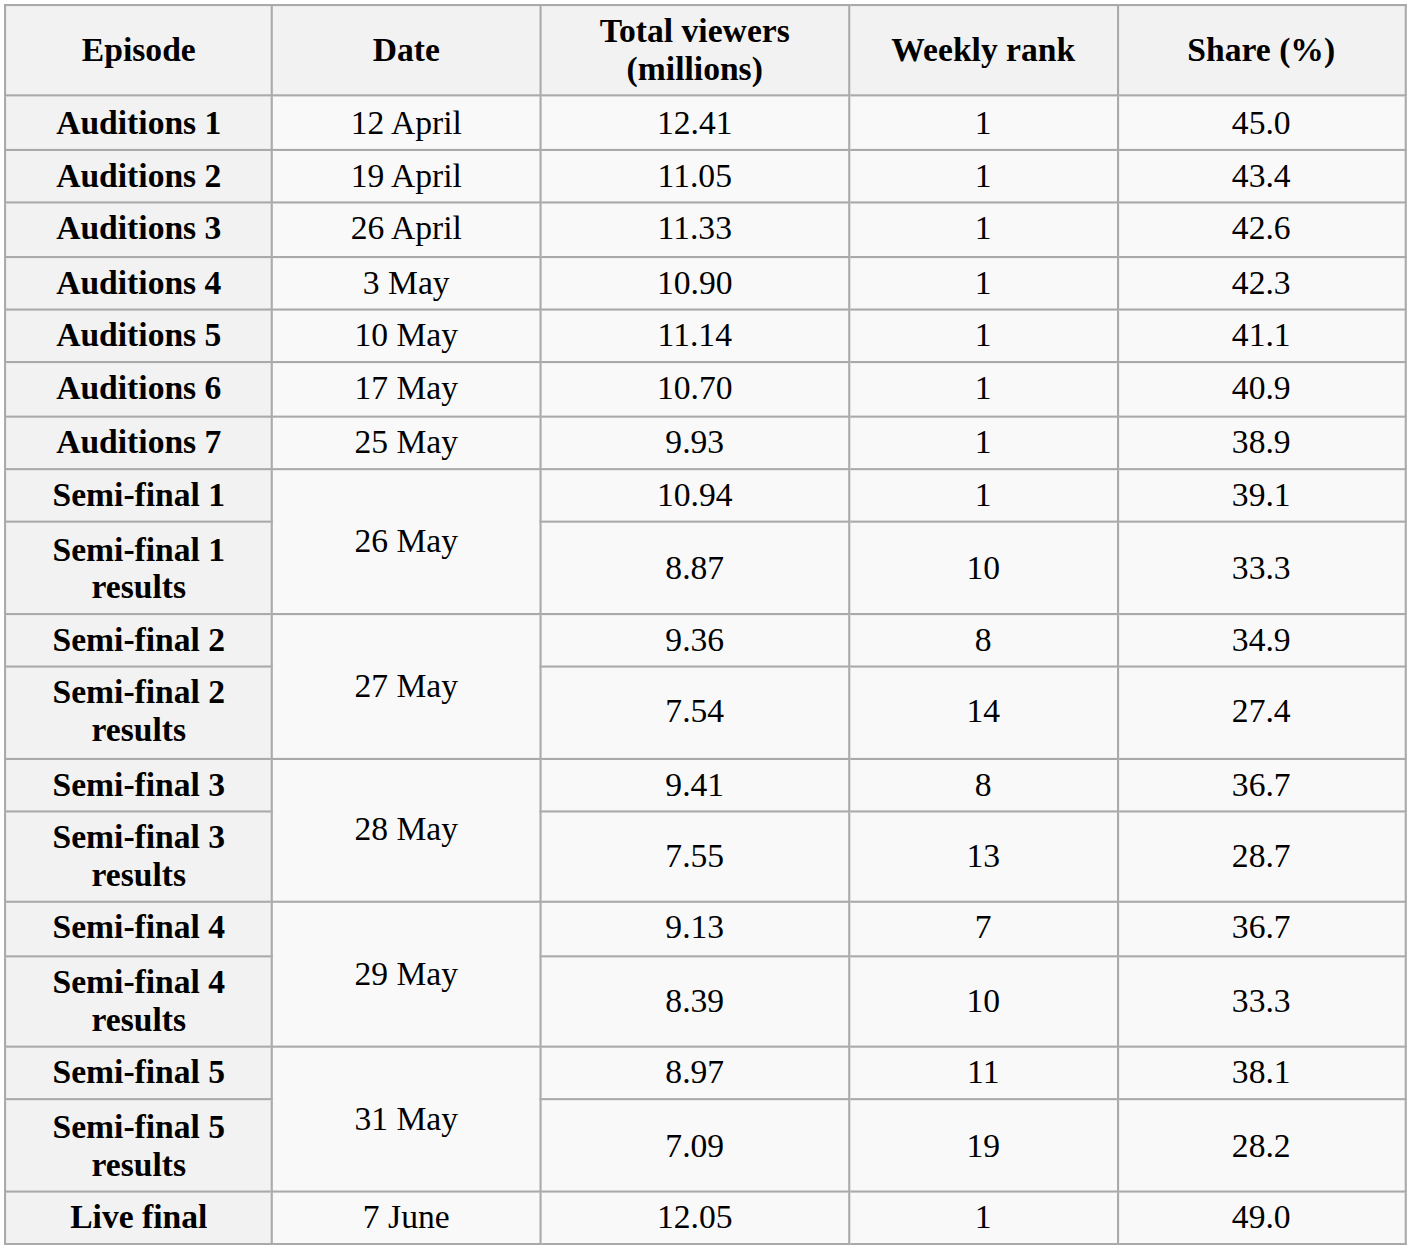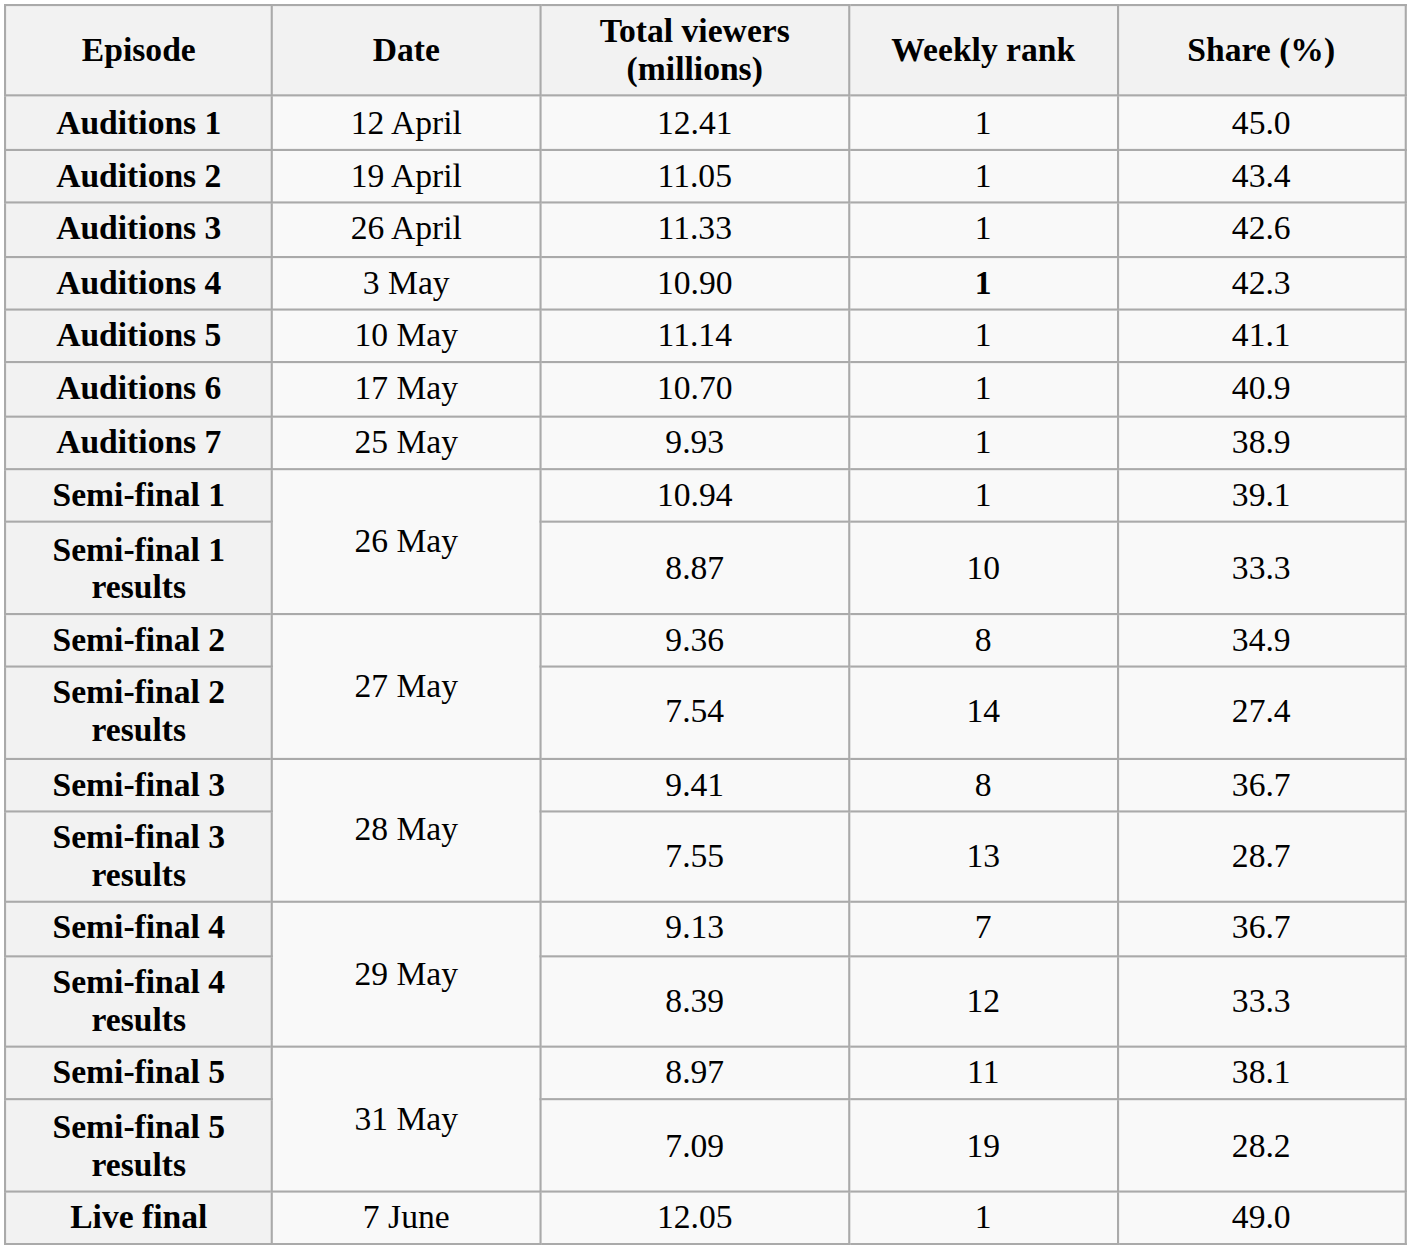Auditions 4 | Weekly rank: normal -> bold
Semi-final 4 results | Weekly rank: 10 -> 12
